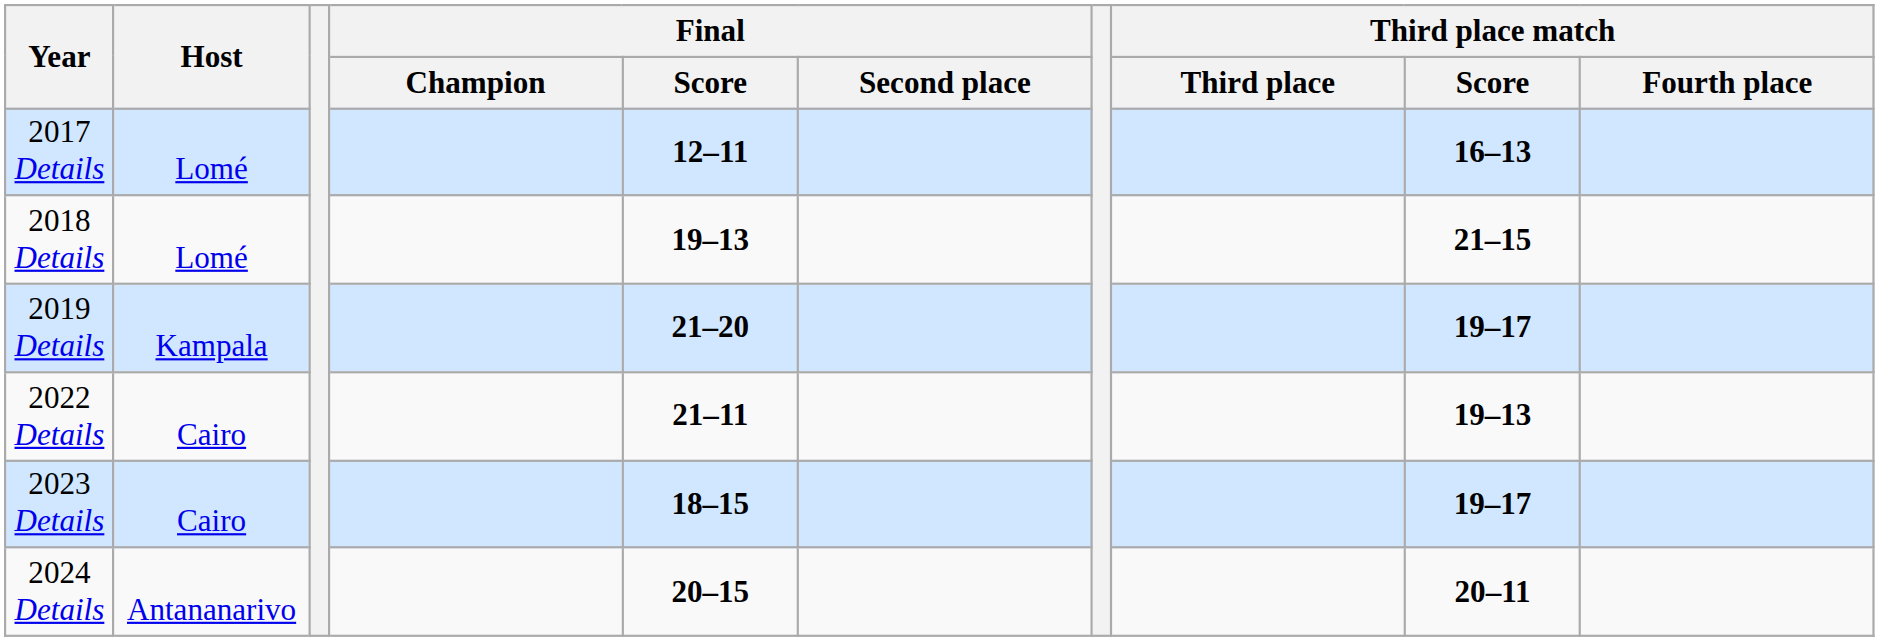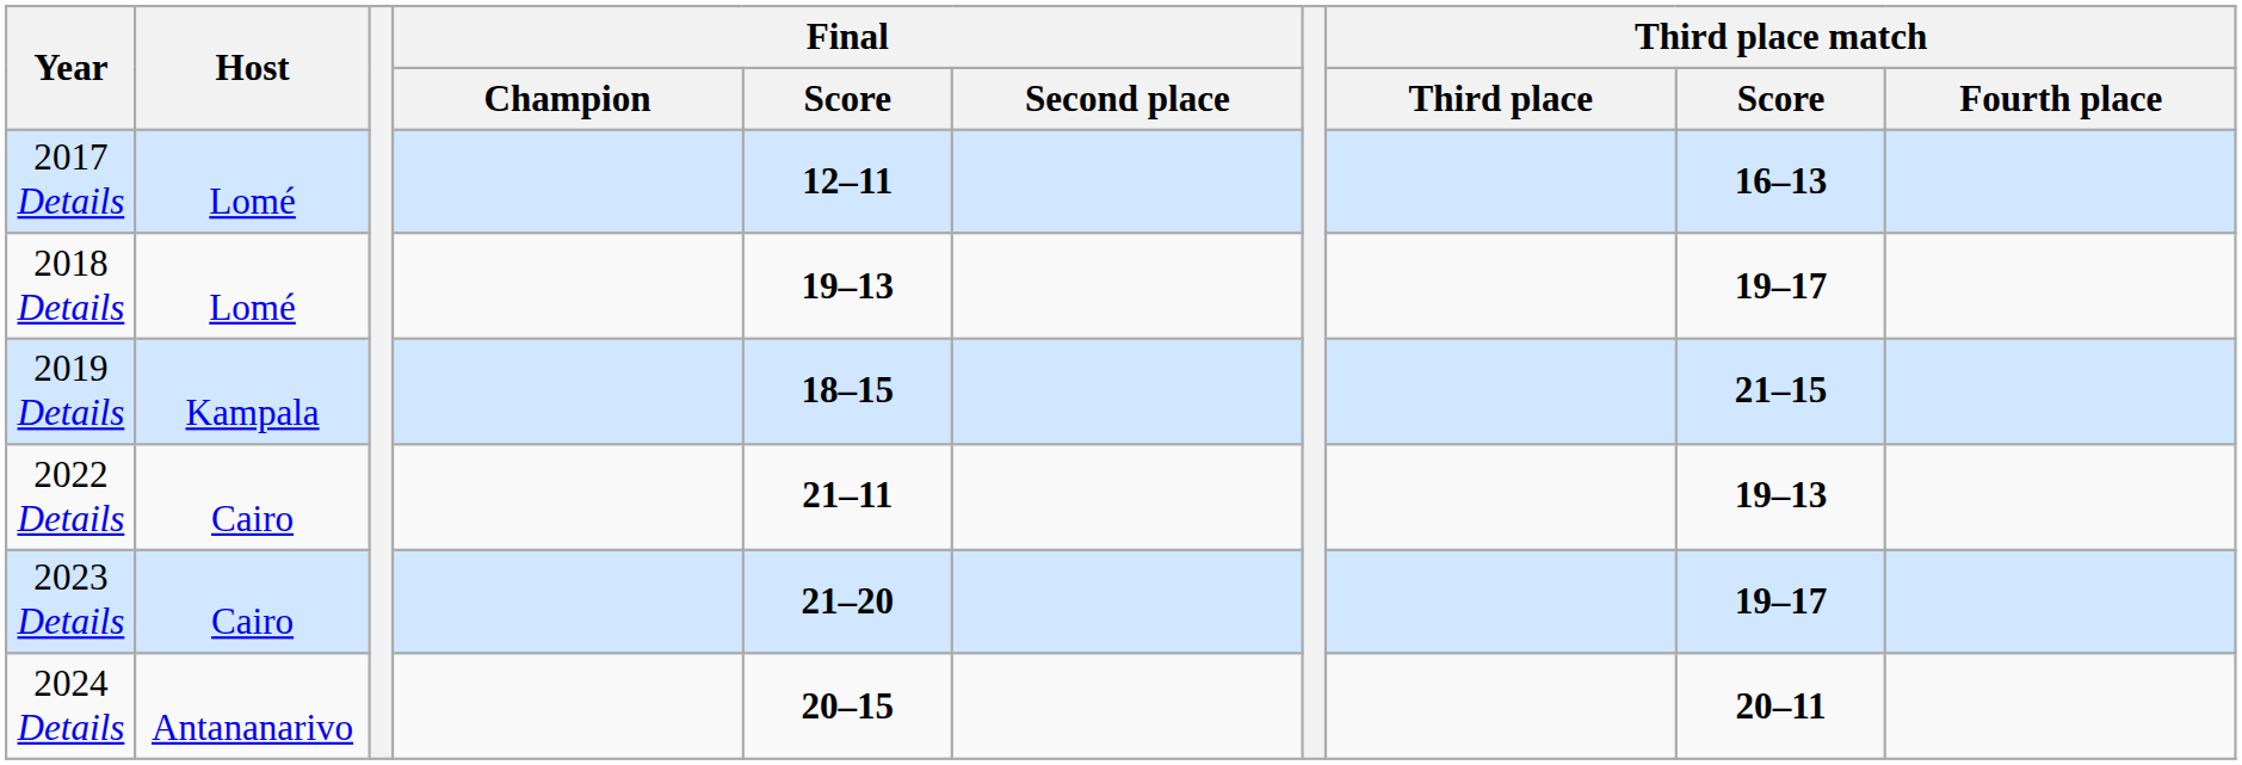2018 Details | Third place match / Score: 21–15 -> 19–17
2019 Details | Final / Score: 21–20 -> 18–15
2019 Details | Third place match / Score: 19–17 -> 21–15
2023 Details | Final / Score: 18–15 -> 21–20
